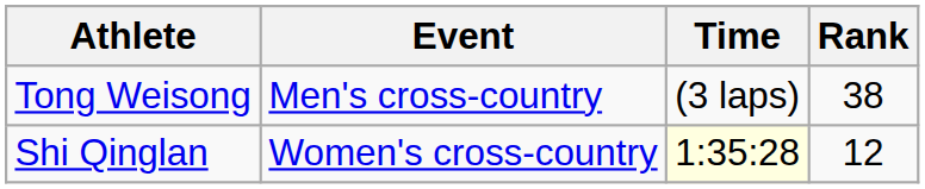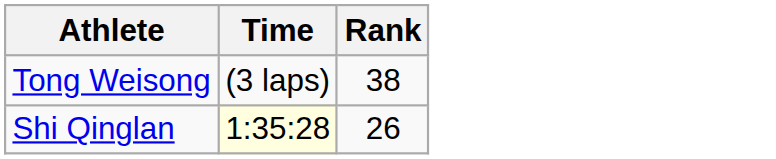- column: Event | Men's cross-country | Women's cross-country
Shi Qinglan | Rank: 12 -> 26
